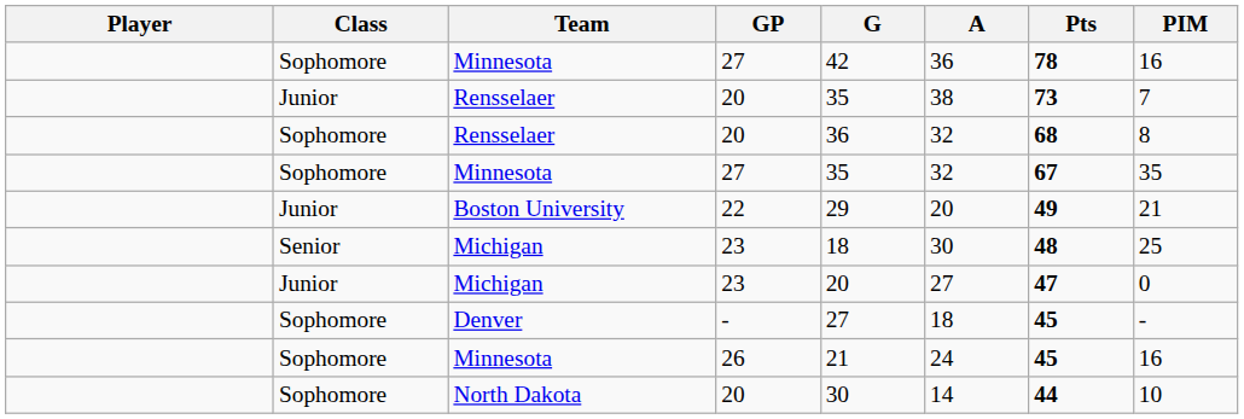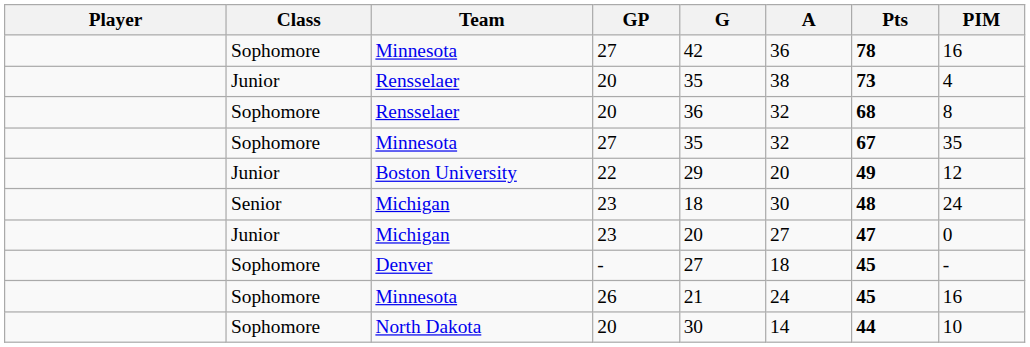Junior / Rensselaer | PIM: 7 -> 4
Boston University | PIM: 21 -> 12
Senior / Michigan | PIM: 25 -> 24
